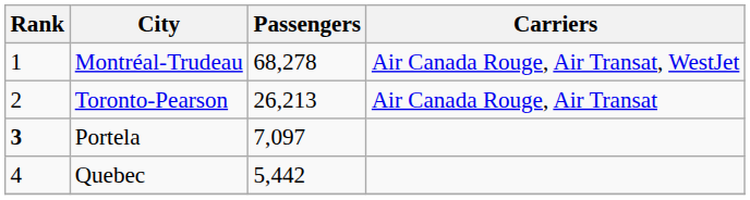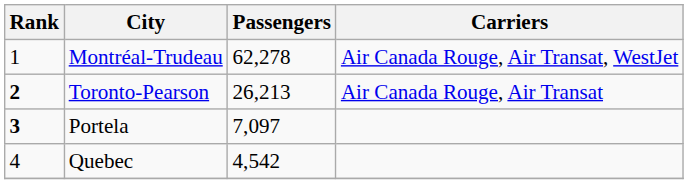Montréal-Trudeau | Passengers: 68,278 -> 62,278
Toronto-Pearson | Rank: normal -> bold
Quebec | Passengers: 5,442 -> 4,542
